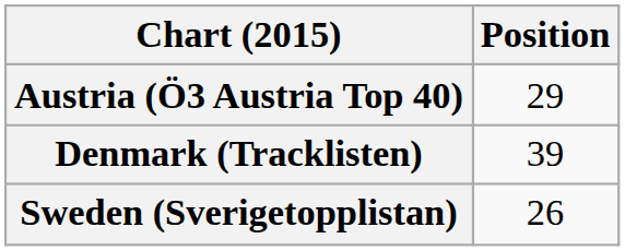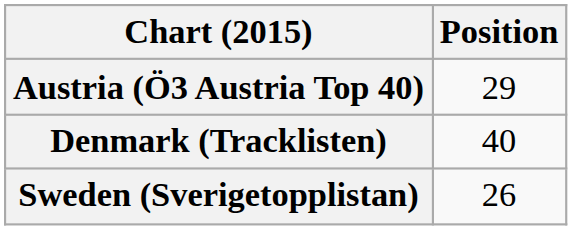Denmark (Tracklisten) | Position: 39 -> 40
